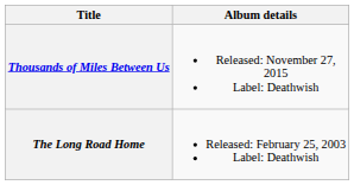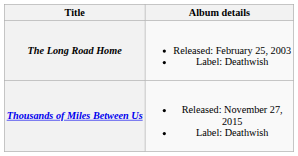rows swapped: The Long Road Home <-> Thousands of Miles Between Us
